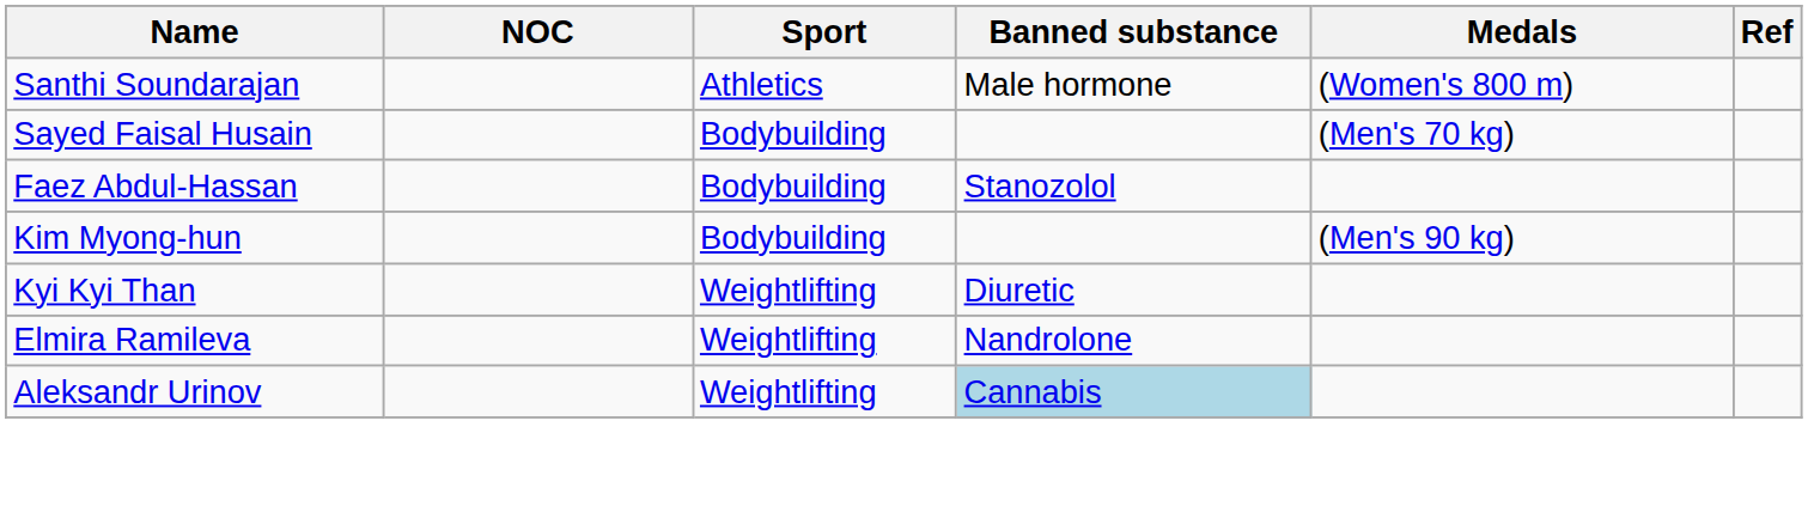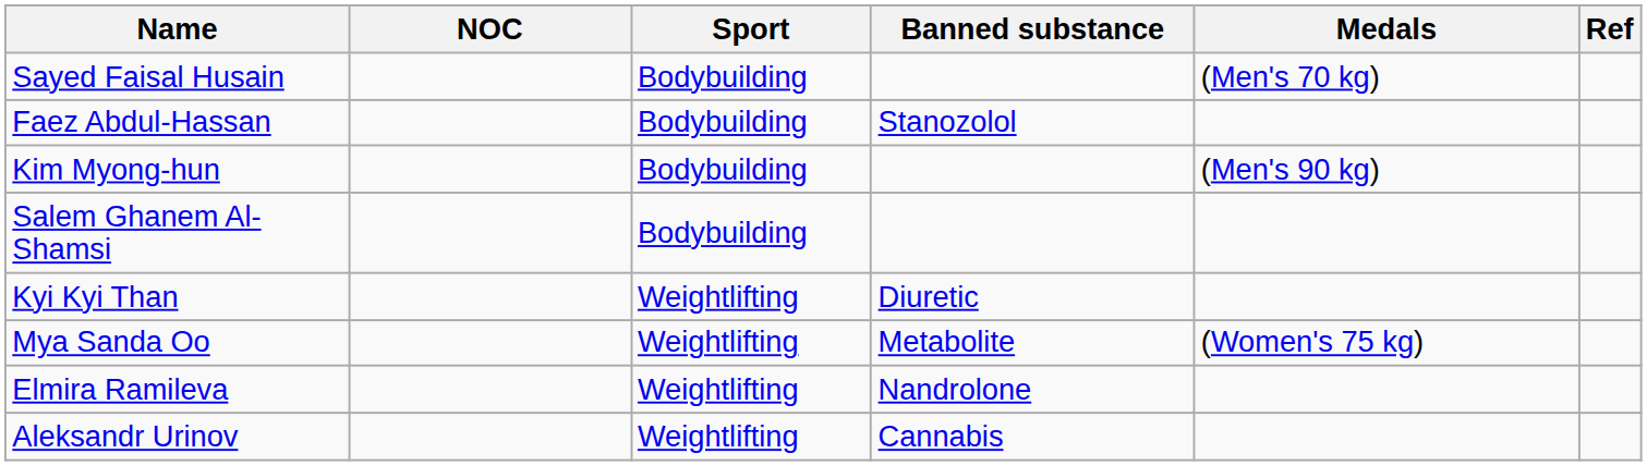- row: Santhi Soundarajan | Athletics | Male hormone | (Women's 800 m)
+ row: Salem Ghanem Al-Shamsi | Bodybuilding
+ row: Mya Sanda Oo | Weightlifting | Metabolite | (Women's 75 kg)
Aleksandr Urinov | Banned substance: lightblue background -> no background
